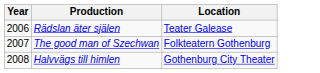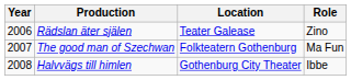+ column: Role | Zino | Ma Fun | Ibbe
